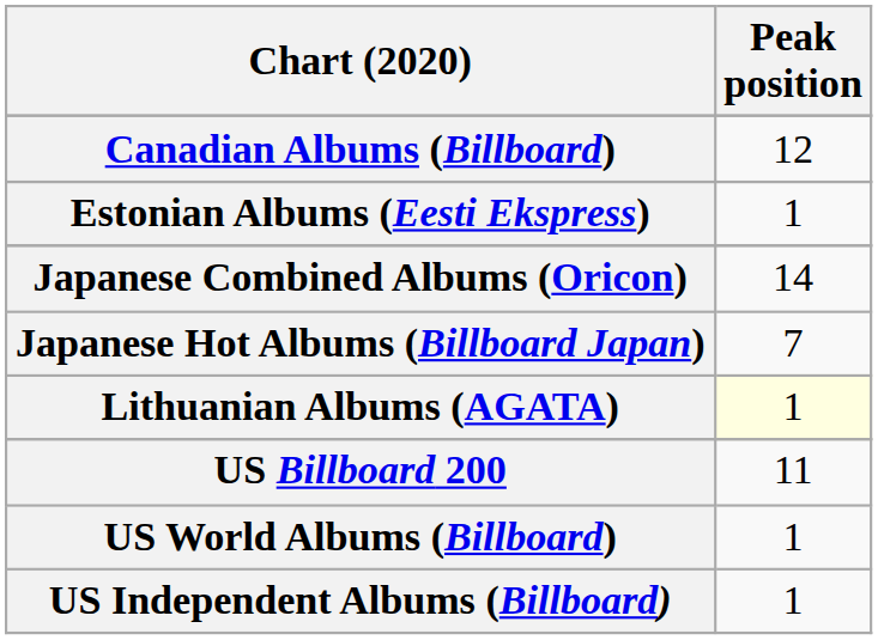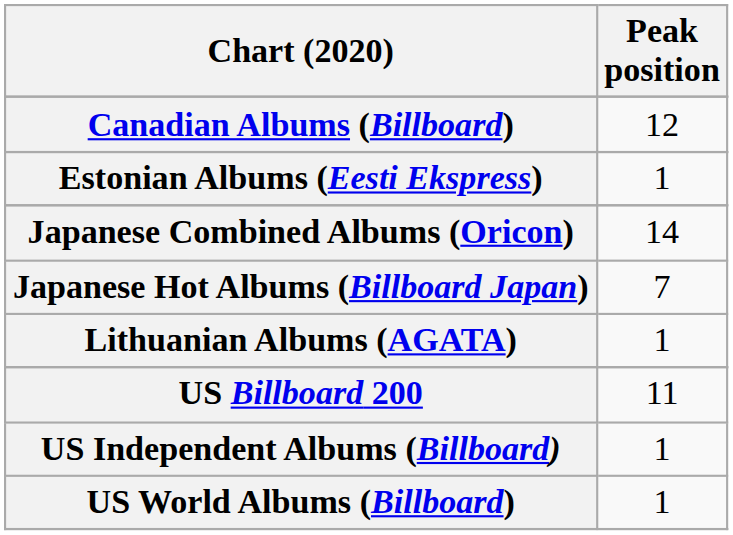Lithuanian Albums (AGATA) | Peak position: lightyellow background -> no background
rows swapped: US World Albums (Billboard) <-> US Independent Albums (Billboard)
